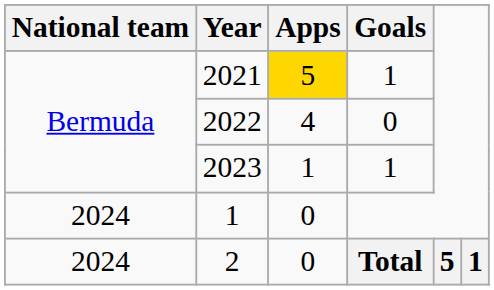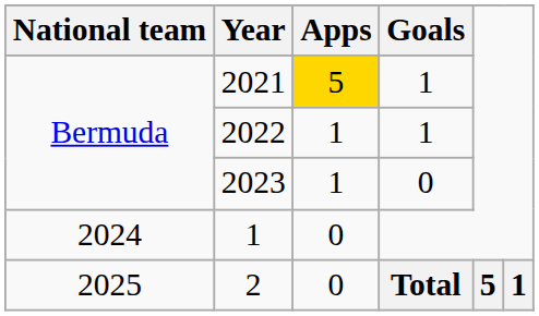2022 | Apps: 4 -> 1
2022 | Goals: 0 -> 1
2023 | Goals: 1 -> 0
2 | National team: 2024 -> 2025
